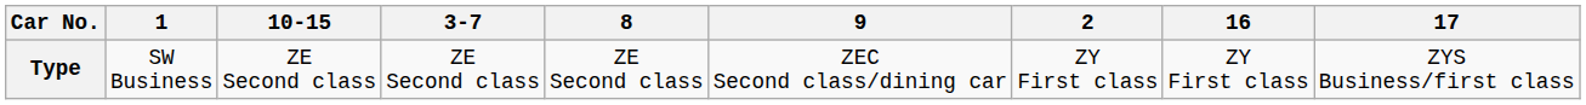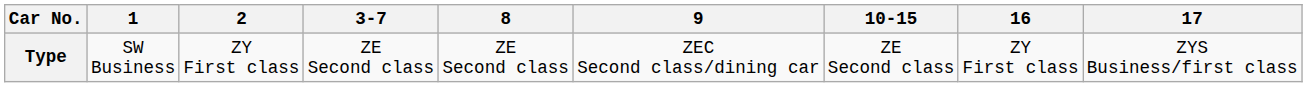columns swapped: 2 <-> 10-15
